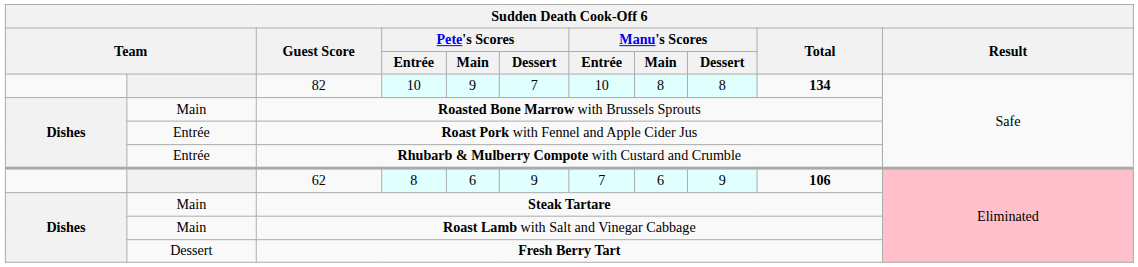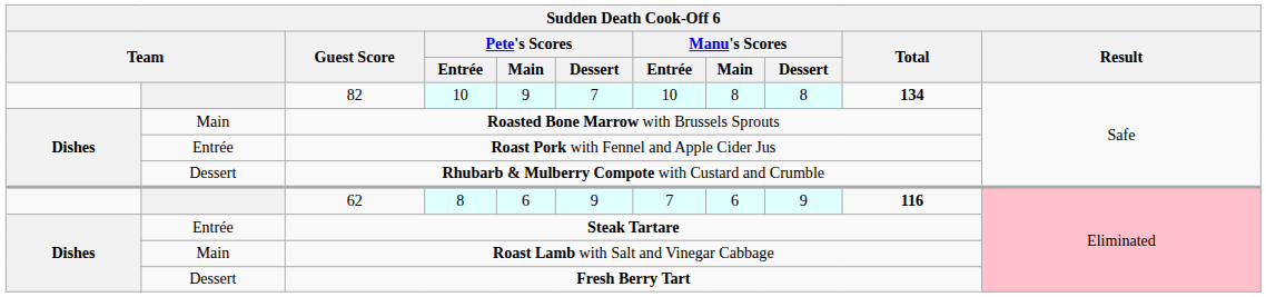Rhubarb & Mulberry Compote with Custard and Crumble | column 2: Entrée -> Dessert
62 | Total: 106 -> 116
Steak Tartare | column 2: Main -> Entrée
